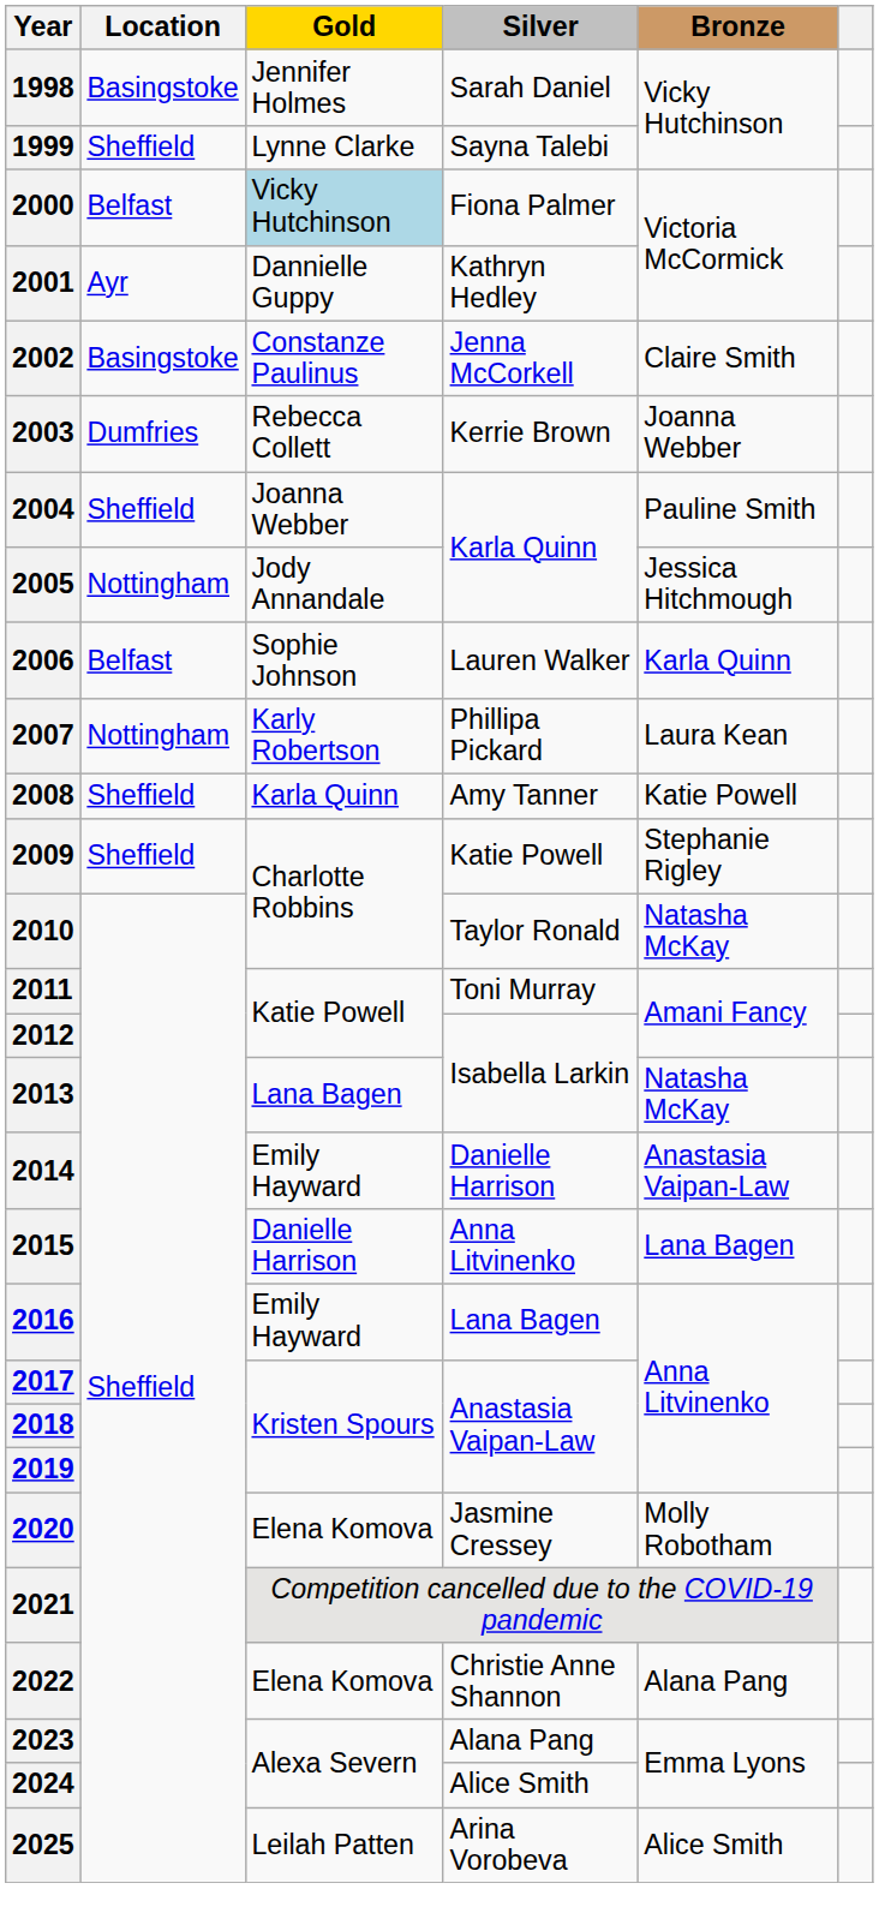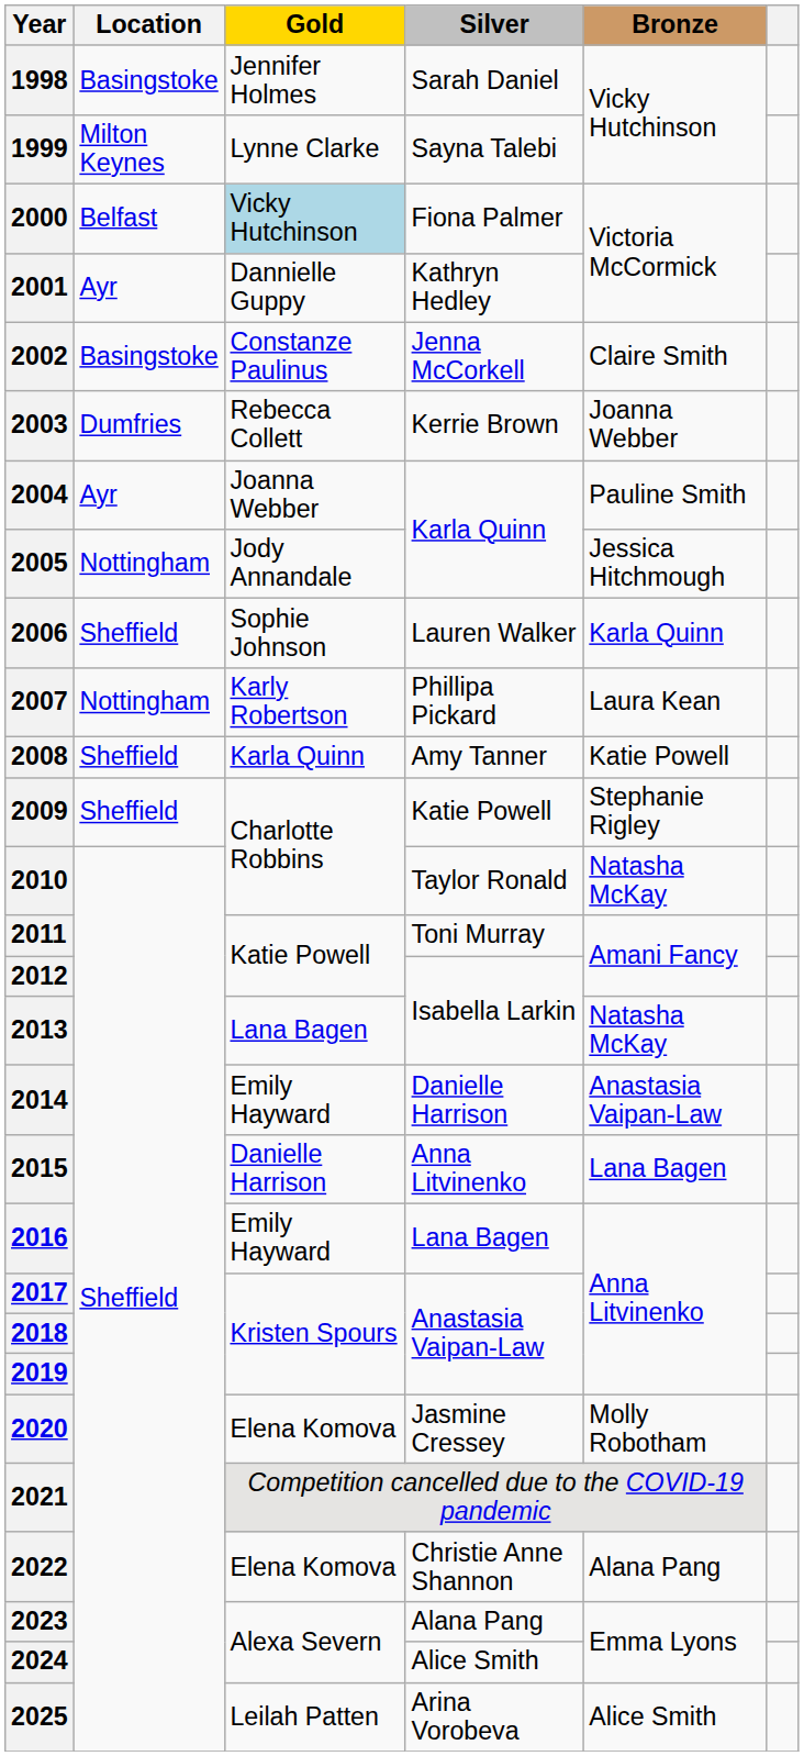1999 | Location: Sheffield -> Milton Keynes
2004 | Location: Sheffield -> Ayr
2006 | Location: Belfast -> Sheffield
